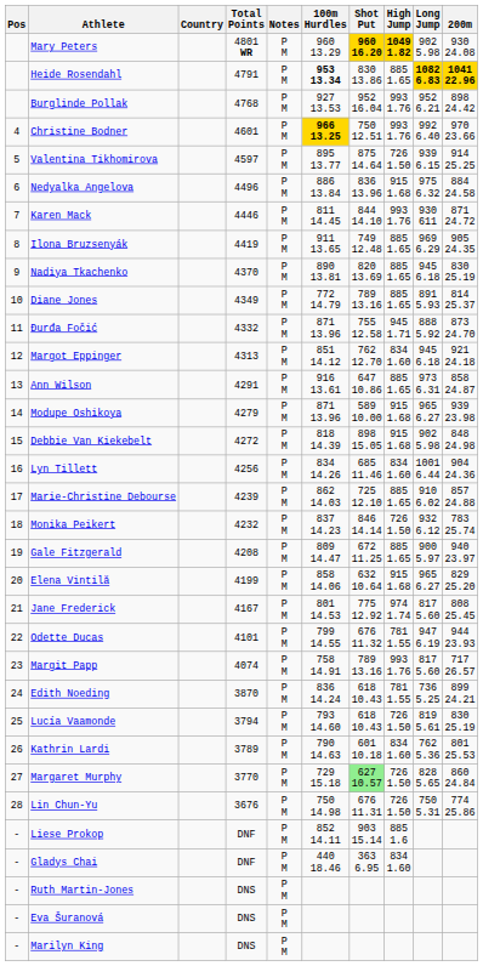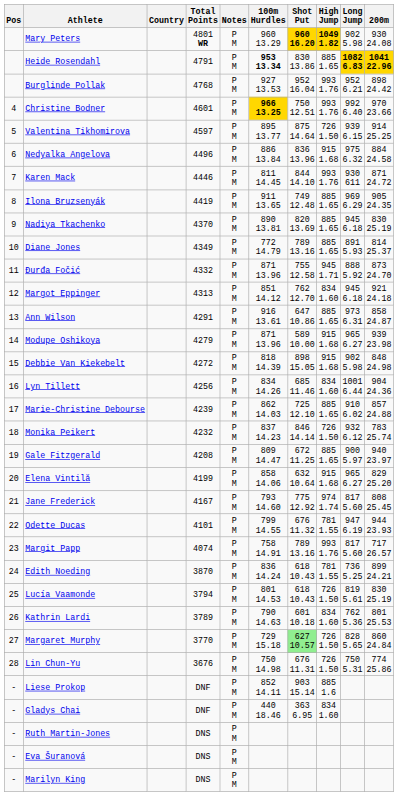Jane Frederick | 100m Hurdles: 801 14.53 -> 793 14.60
Lucía Vaamonde | 100m Hurdles: 793 14.60 -> 801 14.53
